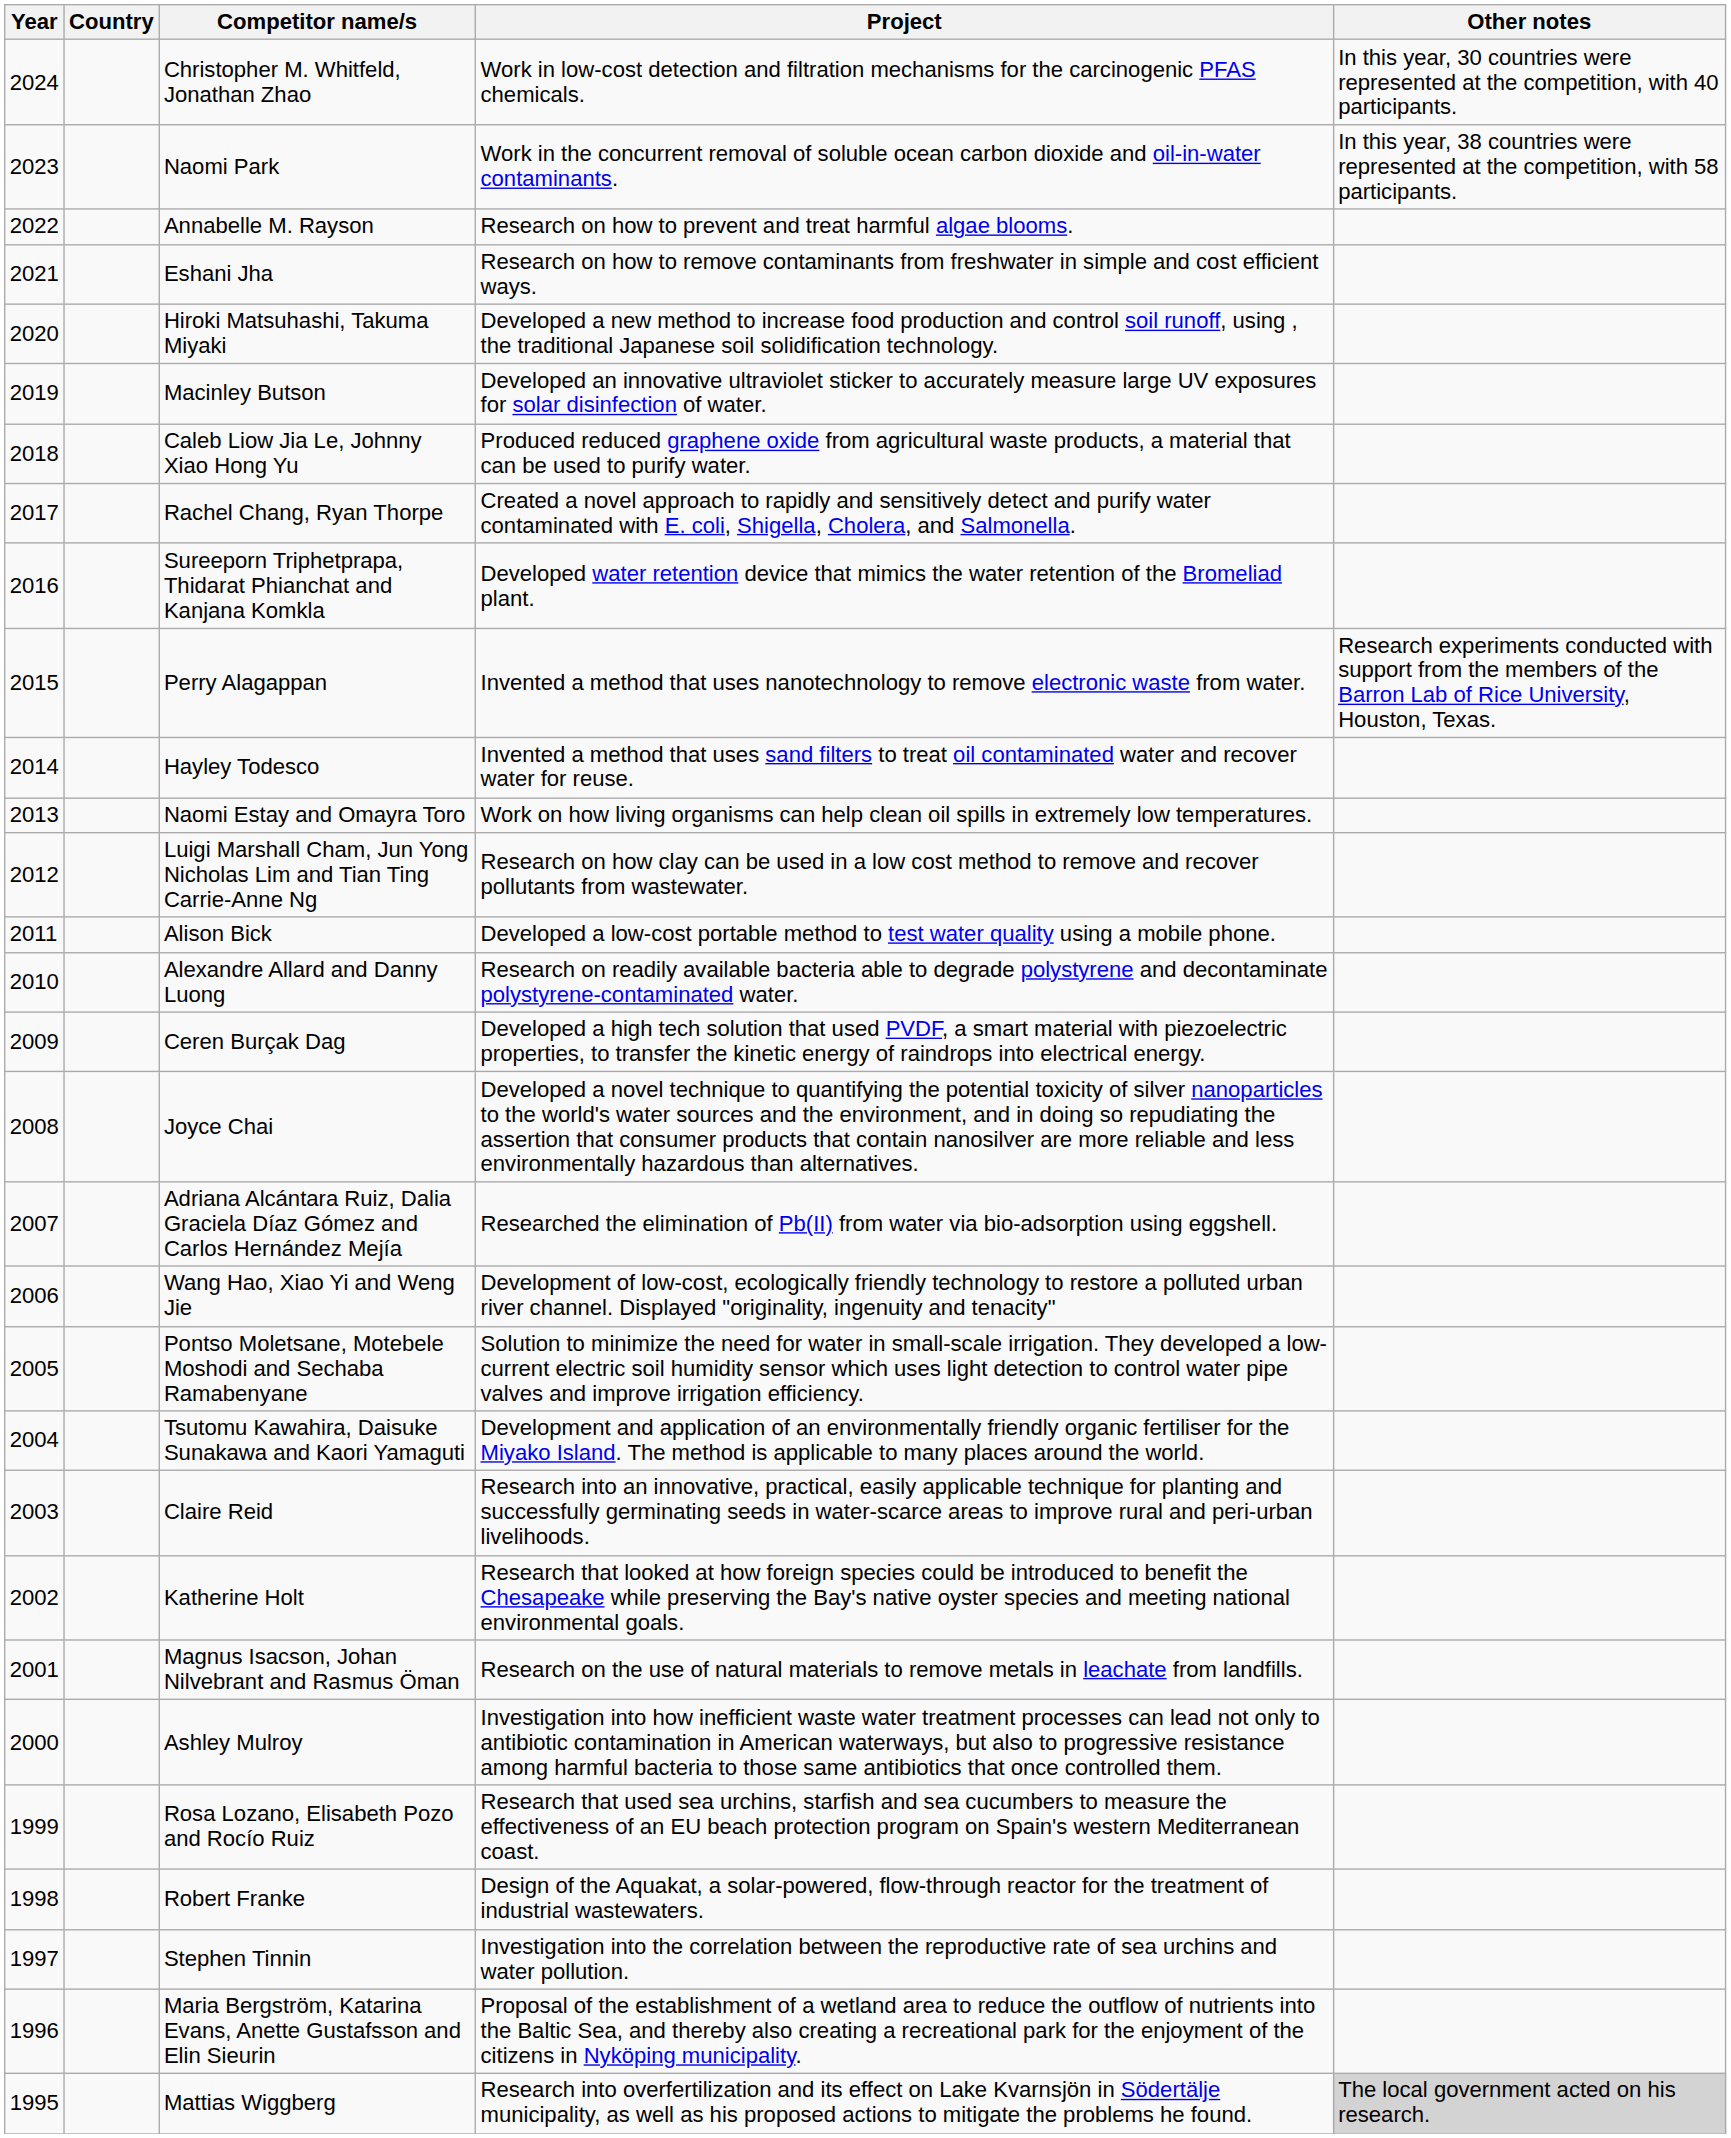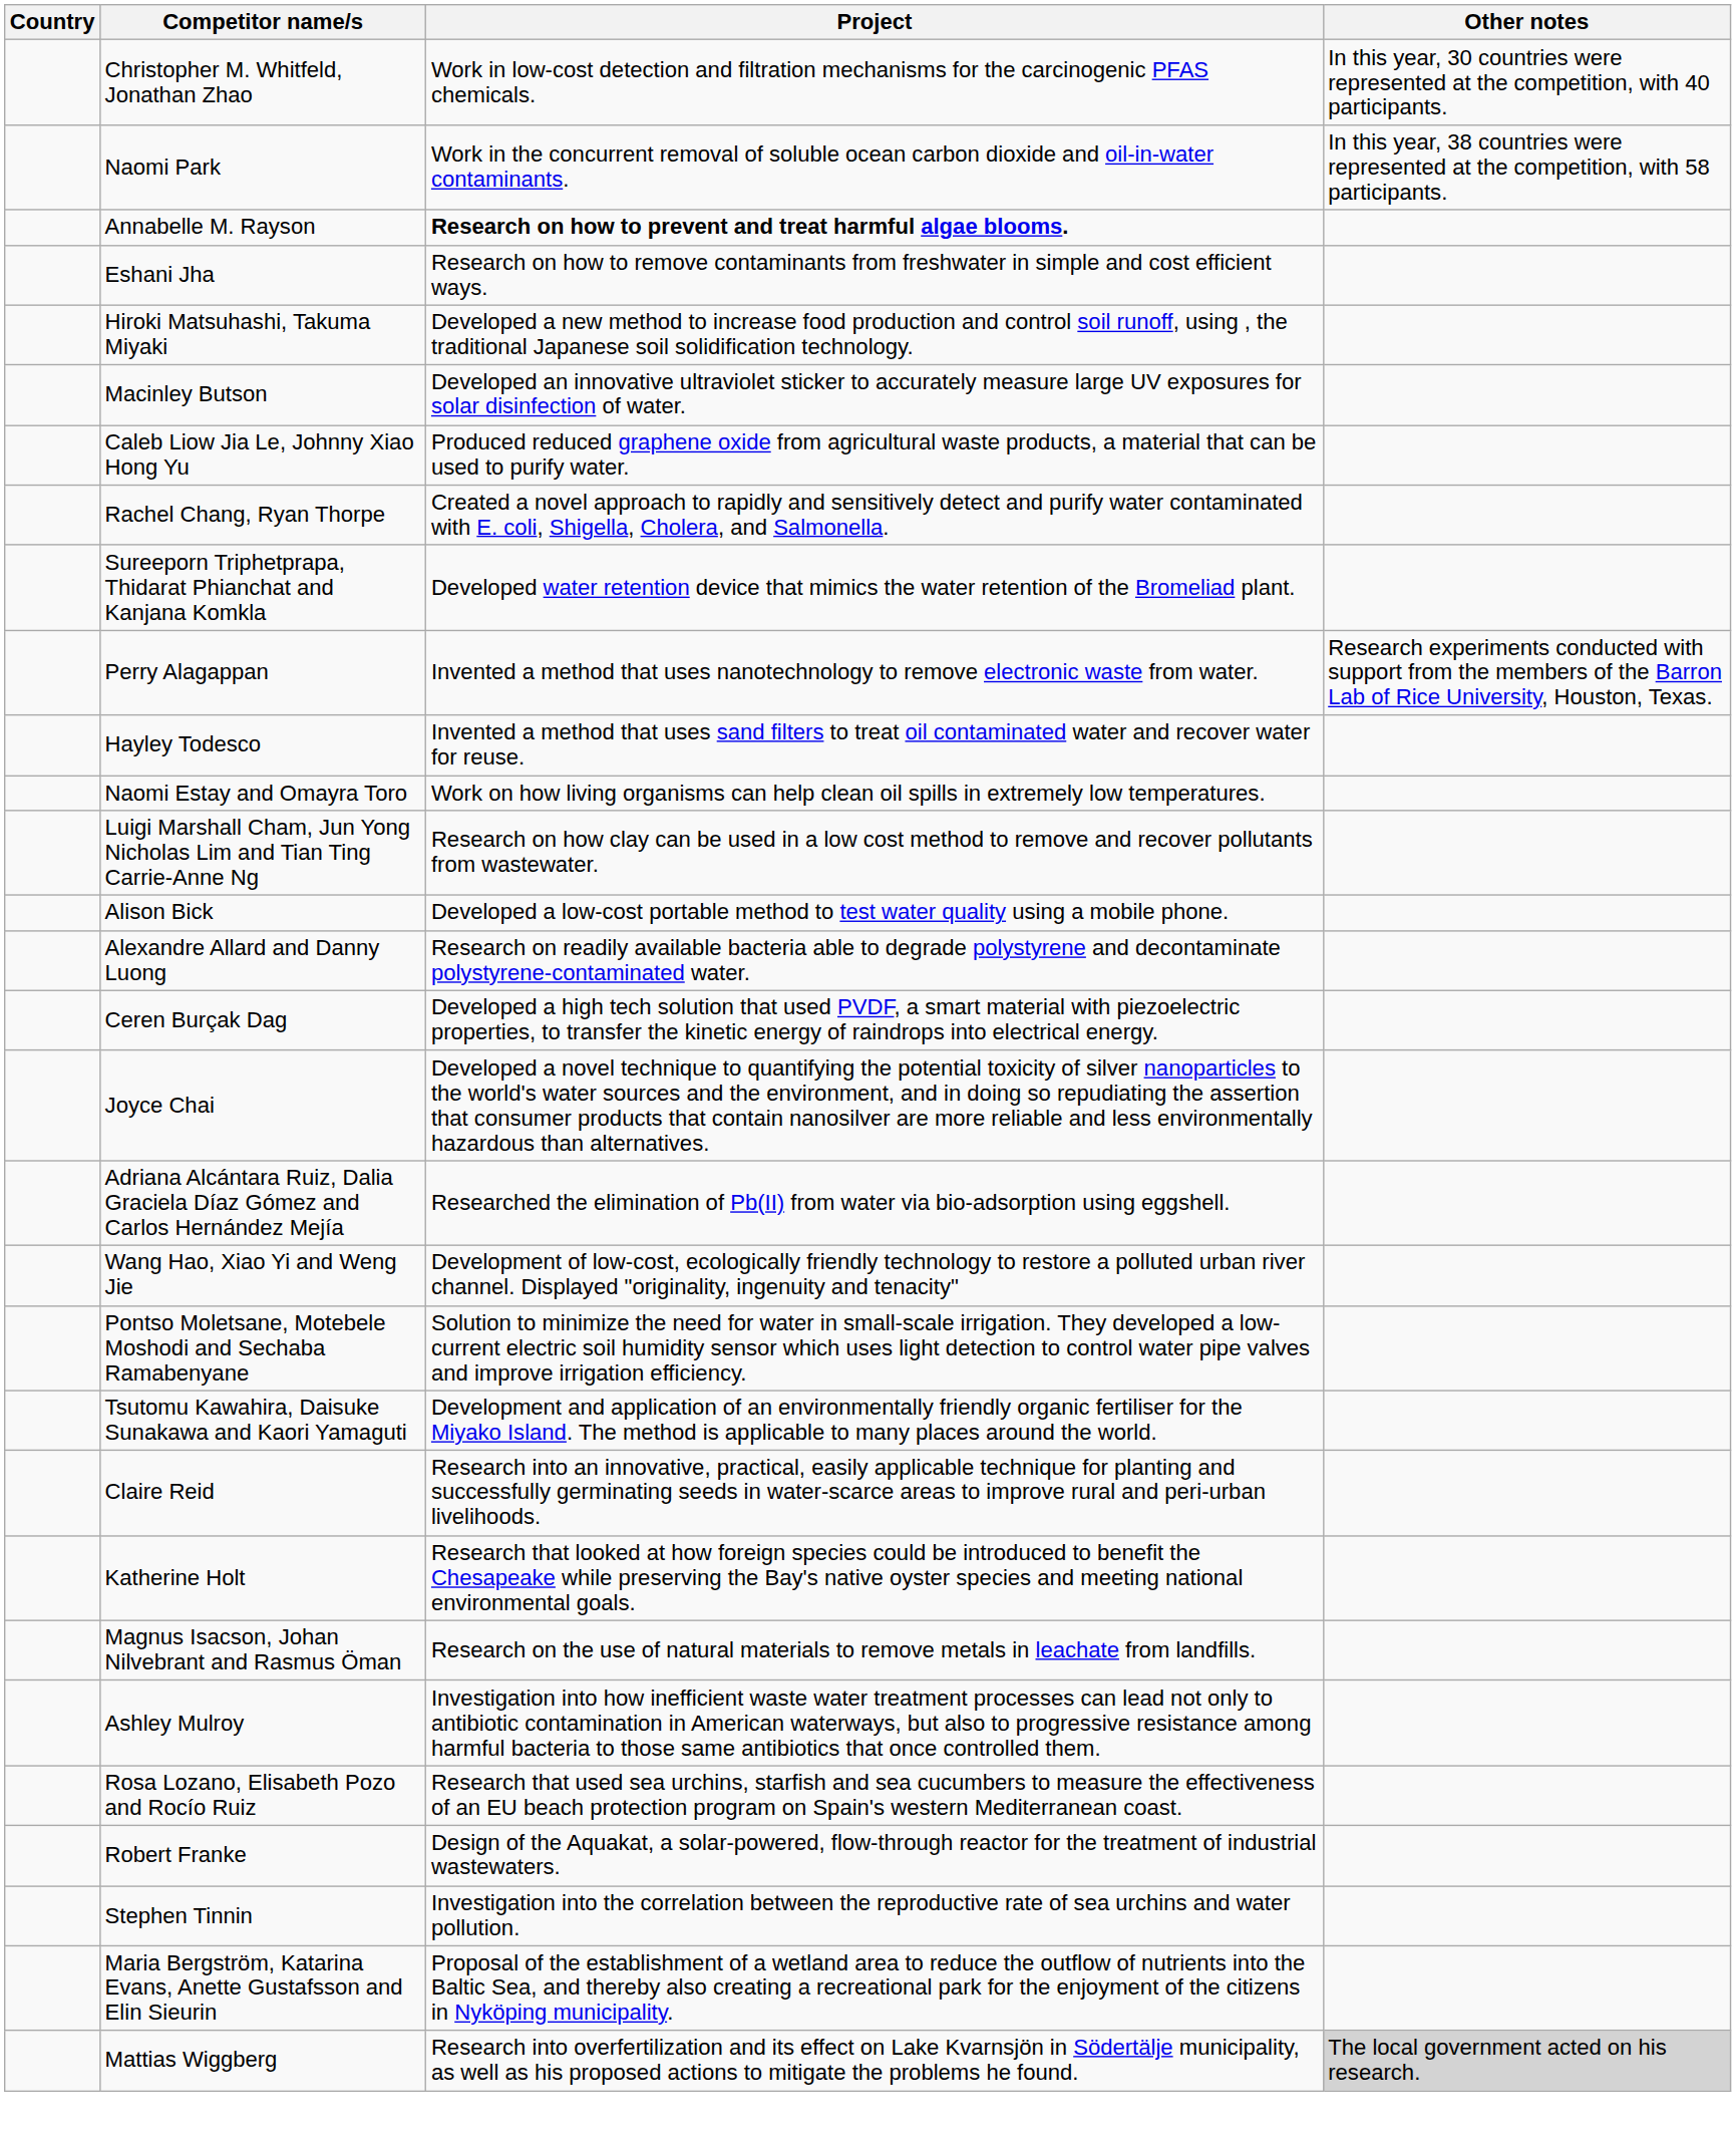- column: Year | 2024 | 2023 | 2022 | 2021 | 2020 | 2019 | 2018 | 2017 | 2016 | 2015 | 2014 | 2013 | 2012 | 2011 | 2010 | 2009 | 2008 | 2007 | 2006 | 2005 | 2004 | 2003 | 2002 | 2001 | 2000 | 1999 | 1998 | 1997 | 1996 | 1995
Annabelle M. Rayson | Project: normal -> bold
